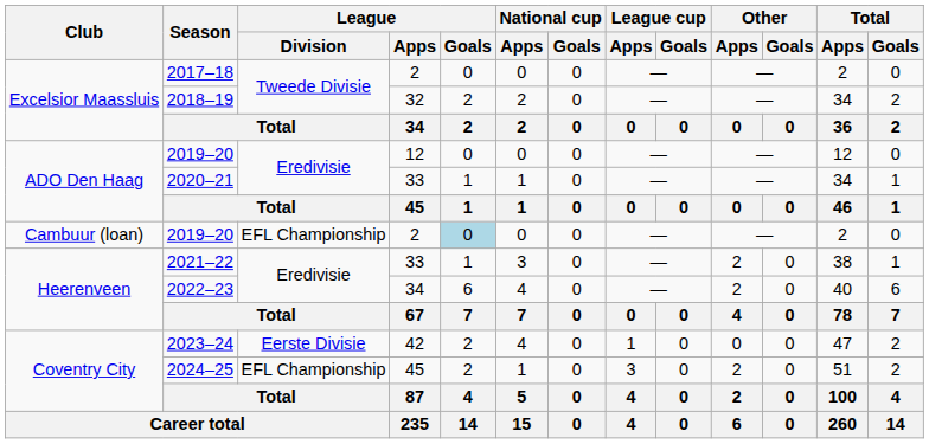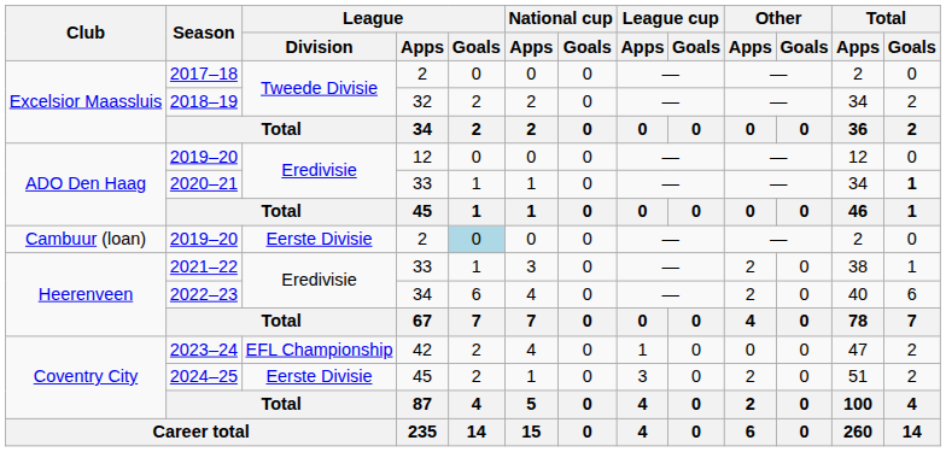2020–21 | Total / Goals: normal -> bold
2019–20 / 2 | League / Division: EFL Championship -> Eerste Divisie
2023–24 | League / Division: Eerste Divisie -> EFL Championship
2024–25 | League / Division: EFL Championship -> Eerste Divisie
